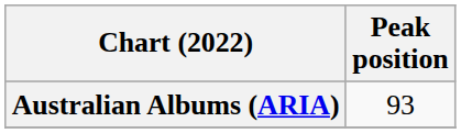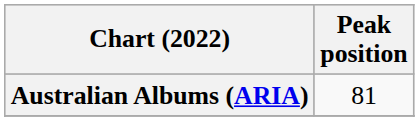Australian Albums (ARIA) | Peak position: 93 -> 81
